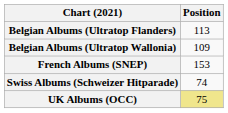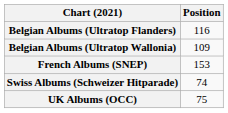Belgian Albums (Ultratop Flanders) | Position: 113 -> 116
UK Albums (OCC) | Position: khaki background -> no background
